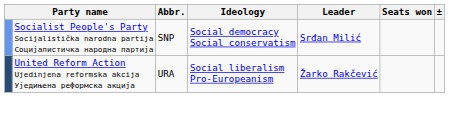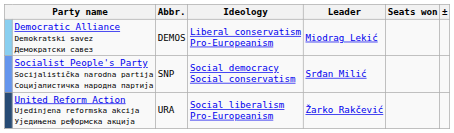+ row: Democratic Alliance Demokratski savez Демократски савез | DEMOS | Liberal conservatism Pro-Europeanism | Miodrag Lekić
